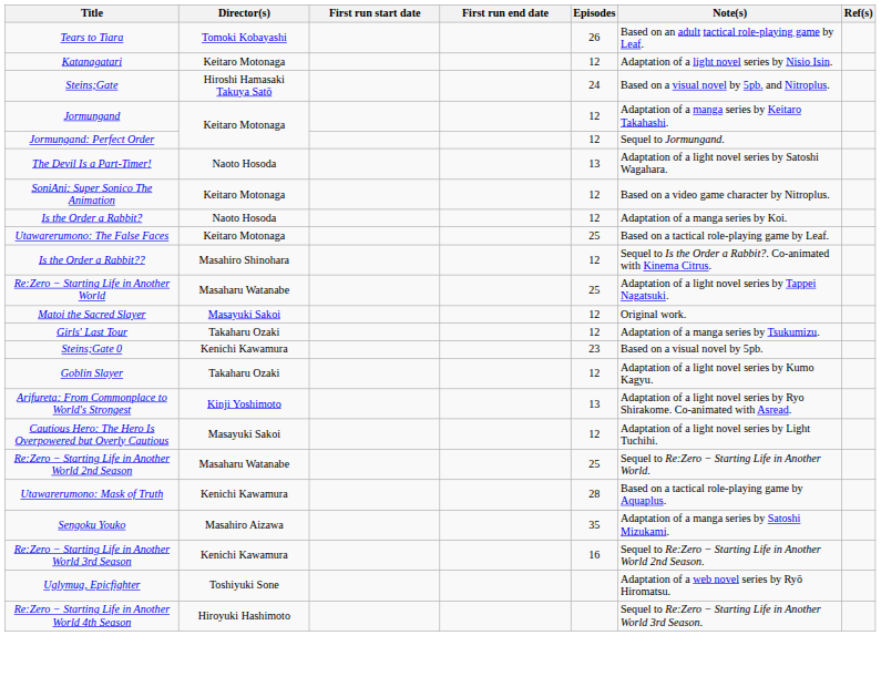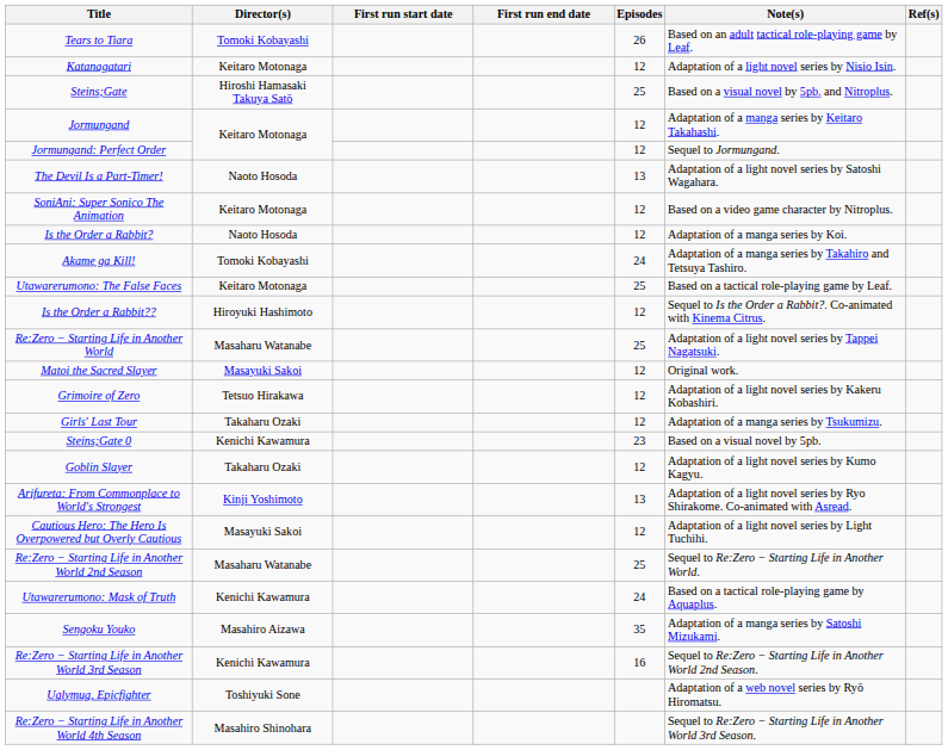Steins;Gate | Episodes: 24 -> 25
+ row: Akame ga Kill! | Tomoki Kobayashi | 24 | Adaptation of a manga series by Takahiro and Tetsuya Tashiro.
Is the Order a Rabbit?? | Director(s): Masahiro Shinohara -> Hiroyuki Hashimoto
+ row: Grimoire of Zero | Tetsuo Hirakawa | 12 | Adaptation of a light novel series by Kakeru Kobashiri.
Utawarerumono: Mask of Truth | Episodes: 28 -> 24
Re:Zero − Starting Life in Another World 4th Season | Director(s): Hiroyuki Hashimoto -> Masahiro Shinohara
